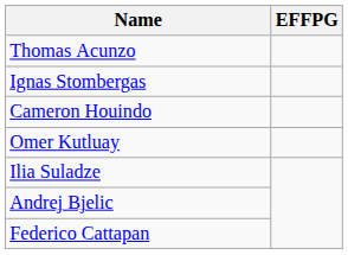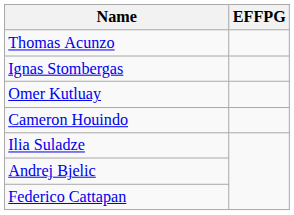rows swapped: Cameron Houindo <-> Omer Kutluay
